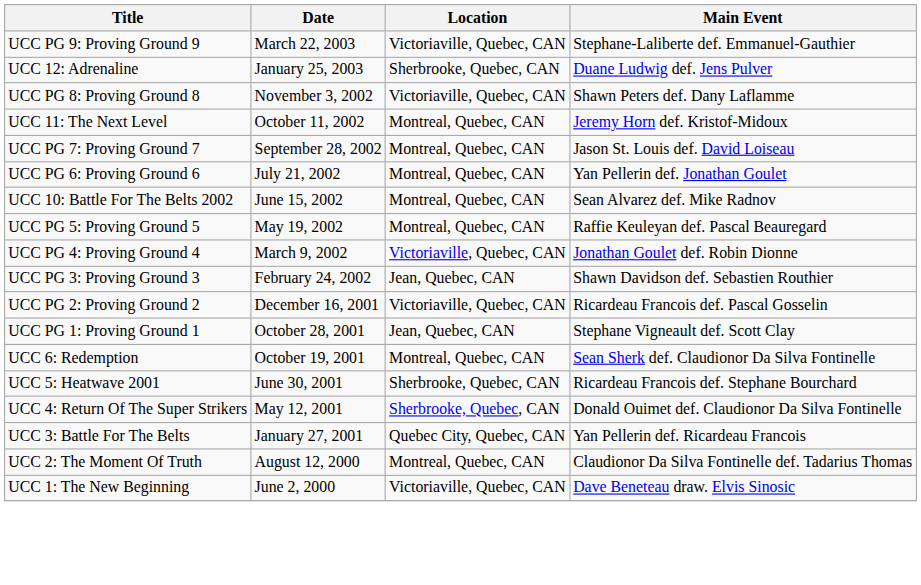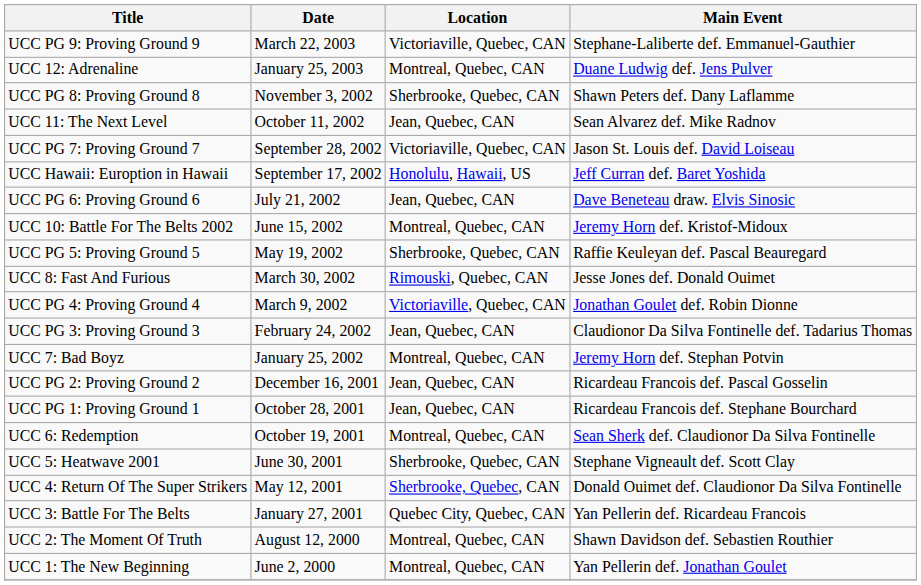UCC 12: Adrenaline | Location: Sherbrooke, Quebec, CAN -> Montreal, Quebec, CAN
UCC PG 8: Proving Ground 8 | Location: Victoriaville, Quebec, CAN -> Sherbrooke, Quebec, CAN
UCC 11: The Next Level | Location: Montreal, Quebec, CAN -> Jean, Quebec, CAN
UCC 11: The Next Level | Main Event: Jeremy Horn def. Kristof-Midoux -> Sean Alvarez def. Mike Radnov
UCC PG 7: Proving Ground 7 | Location: Montreal, Quebec, CAN -> Victoriaville, Quebec, CAN
+ row: UCC Hawaii: Euroption in Hawaii | September 17, 2002 | Honolulu, Hawaii, US | Jeff Curran def. Baret Yoshida
UCC PG 6: Proving Ground 6 | Location: Montreal, Quebec, CAN -> Jean, Quebec, CAN
UCC PG 6: Proving Ground 6 | Main Event: Yan Pellerin def. Jonathan Goulet -> Dave Beneteau draw. Elvis Sinosic
UCC 10: Battle For The Belts 2002 | Main Event: Sean Alvarez def. Mike Radnov -> Jeremy Horn def. Kristof-Midoux
UCC PG 5: Proving Ground 5 | Location: Montreal, Quebec, CAN -> Sherbrooke, Quebec, CAN
+ row: UCC 8: Fast And Furious | March 30, 2002 | Rimouski, Quebec, CAN | Jesse Jones def. Donald Ouimet
UCC PG 3: Proving Ground 3 | Main Event: Shawn Davidson def. Sebastien Routhier -> Claudionor Da Silva Fontinelle def. Tadarius Thomas
+ row: UCC 7: Bad Boyz | January 25, 2002 | Montreal, Quebec, CAN | Jeremy Horn def. Stephan Potvin
UCC PG 2: Proving Ground 2 | Location: Victoriaville, Quebec, CAN -> Jean, Quebec, CAN
UCC PG 1: Proving Ground 1 | Main Event: Stephane Vigneault def. Scott Clay -> Ricardeau Francois def. Stephane Bourchard
UCC 5: Heatwave 2001 | Main Event: Ricardeau Francois def. Stephane Bourchard -> Stephane Vigneault def. Scott Clay
UCC 2: The Moment Of Truth | Main Event: Claudionor Da Silva Fontinelle def. Tadarius Thomas -> Shawn Davidson def. Sebastien Routhier
UCC 1: The New Beginning | Location: Victoriaville, Quebec, CAN -> Montreal, Quebec, CAN
UCC 1: The New Beginning | Main Event: Dave Beneteau draw. Elvis Sinosic -> Yan Pellerin def. Jonathan Goulet
